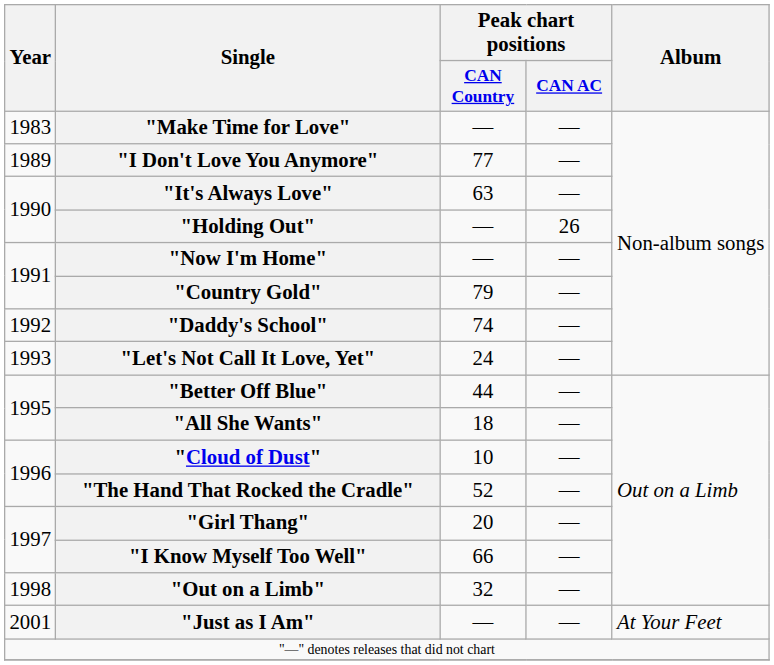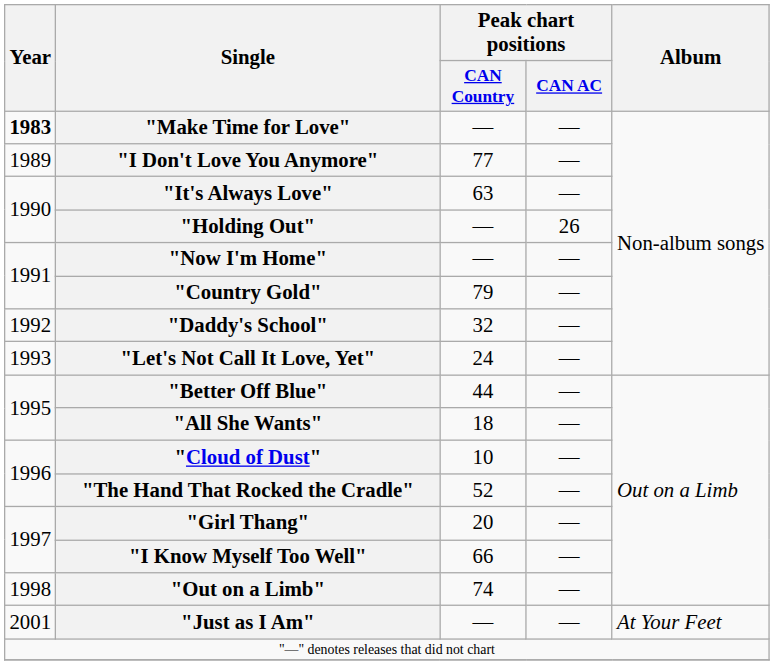"Make Time for Love" | Year: normal -> bold
"Daddy's School" | Peak chart positions / CAN Country: 74 -> 32
"Out on a Limb" | Peak chart positions / CAN Country: 32 -> 74
